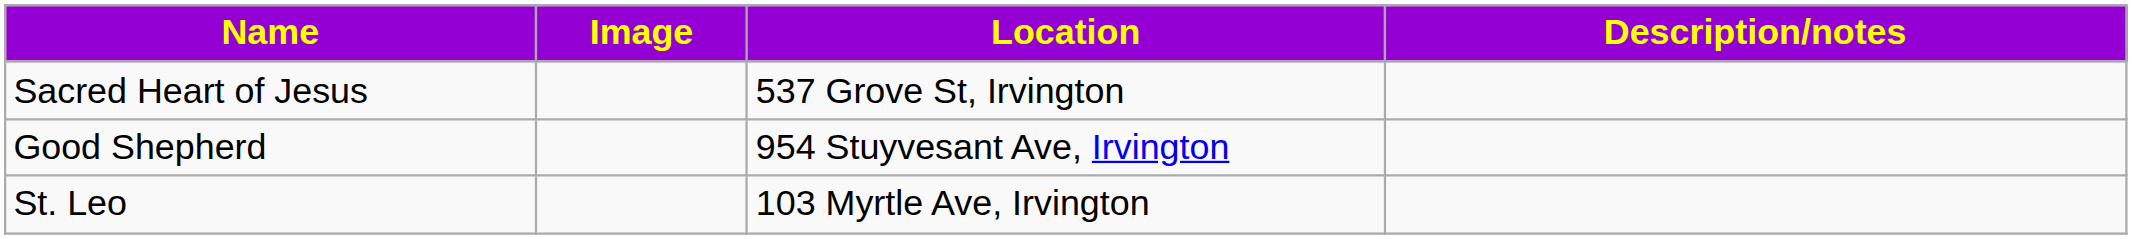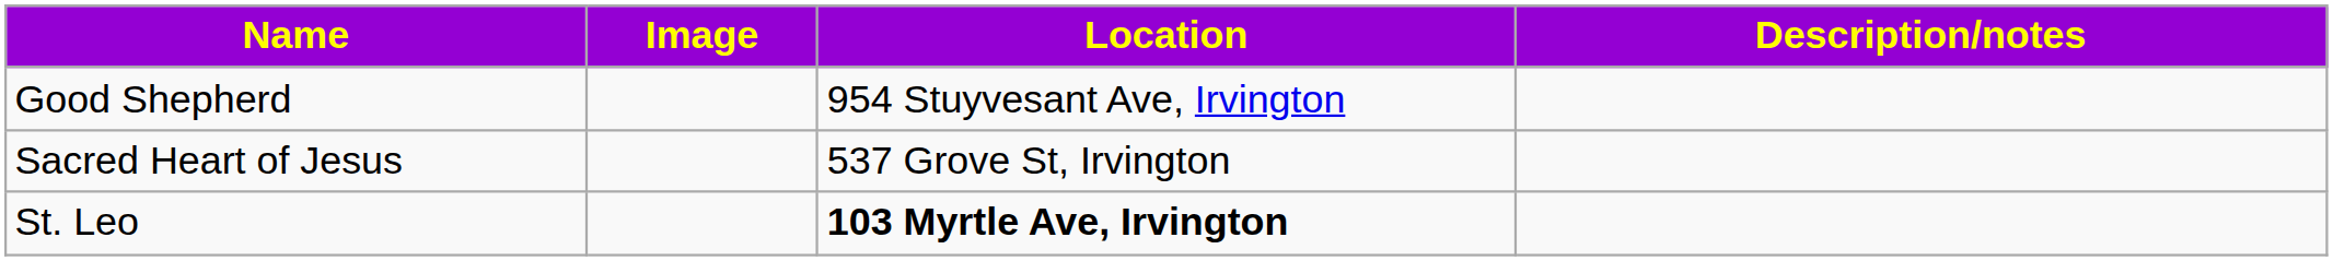rows swapped: Good Shepherd <-> Sacred Heart of Jesus
St. Leo | Location: normal -> bold
